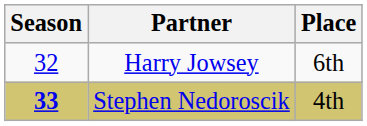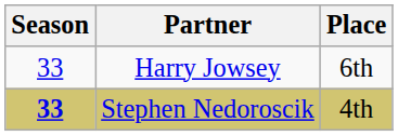Harry Jowsey | Season: 32 -> 33
